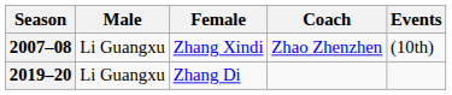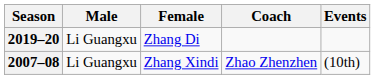rows swapped: 2007–08 <-> 2019–20
